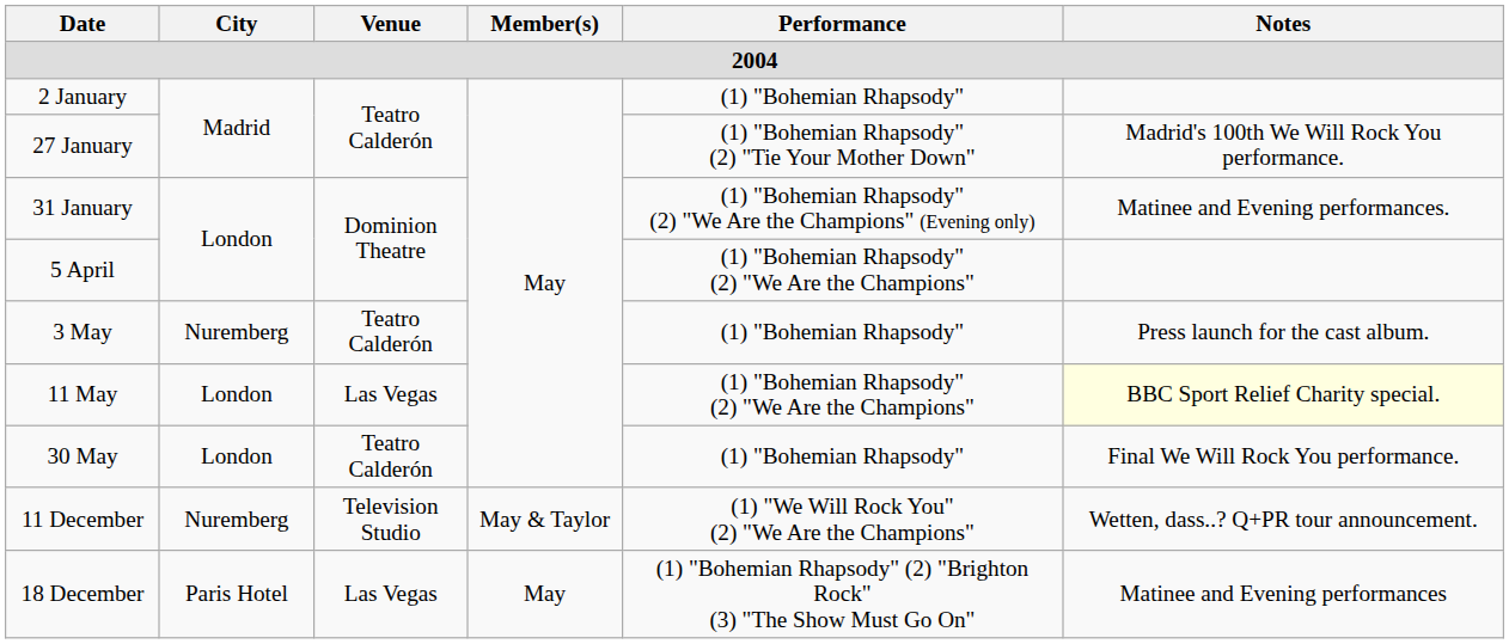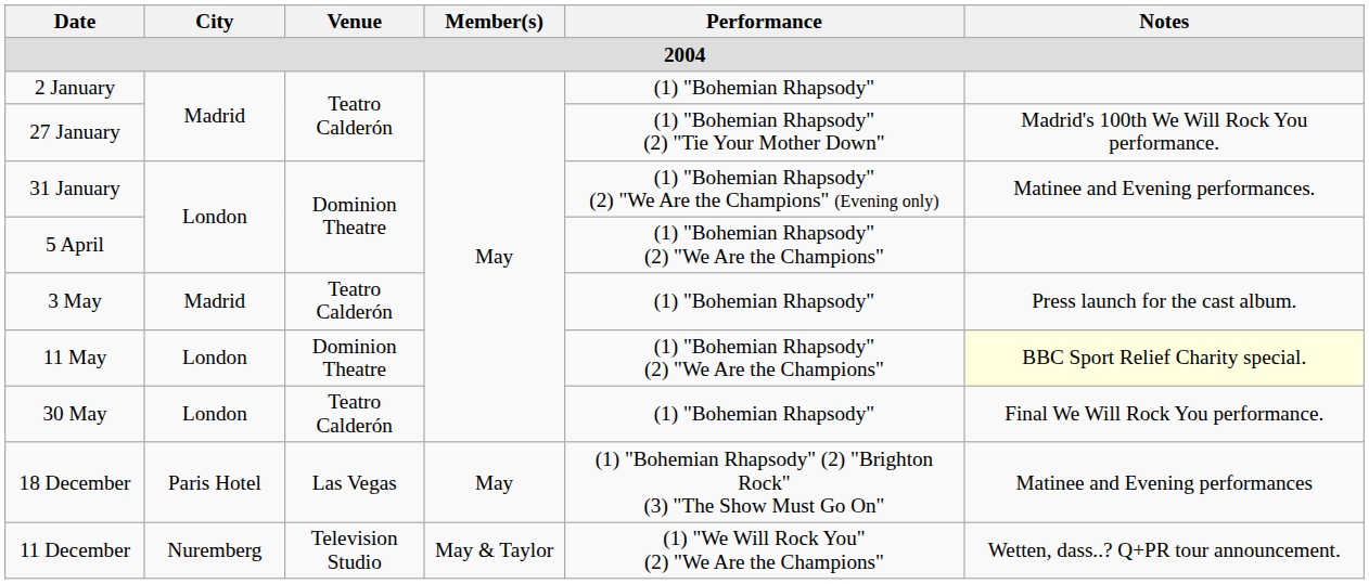3 May | City: Nuremberg -> Madrid
11 May | Venue: Las Vegas -> Dominion Theatre
rows swapped: 11 December <-> 18 December
